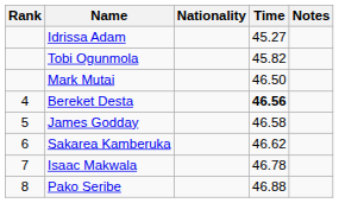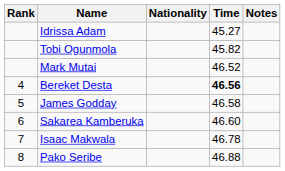Mark Mutai | Time: 46.50 -> 46.52
Sakarea Kamberuka | Time: 46.62 -> 46.60
